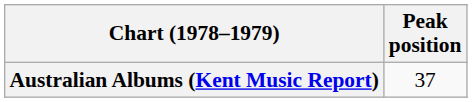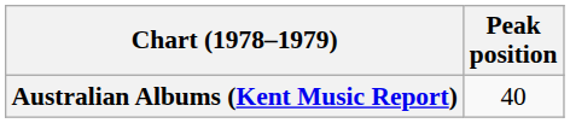Australian Albums (Kent Music Report) | Peak position: 37 -> 40
